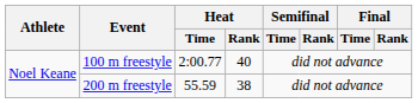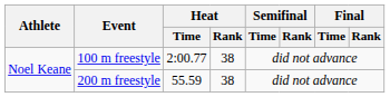100 m freestyle | Heat / Rank: 40 -> 38
